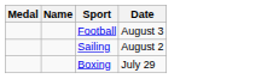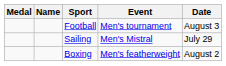+ column: Event | Men's tournament | Men's Mistral | Men's featherweight
Sailing | Date: August 2 -> July 29
Boxing | Date: July 29 -> August 2
